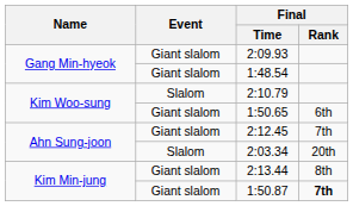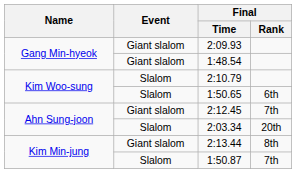1:50.65 | Event: Giant slalom -> Slalom
1:50.87 | Event: Giant slalom -> Slalom
1:50.87 | Final / Rank: bold -> normal
